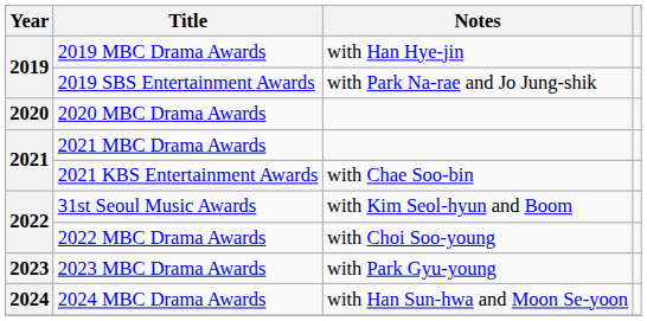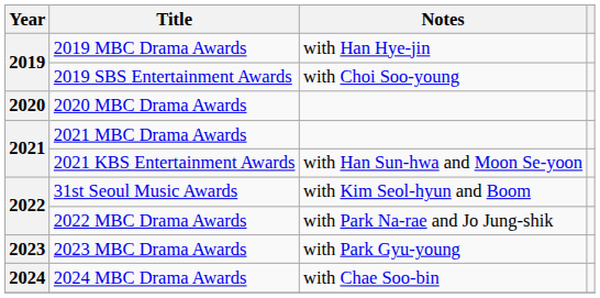2019 SBS Entertainment Awards | Notes: with Park Na-rae and Jo Jung-shik -> with Choi Soo-young
2021 KBS Entertainment Awards | Notes: with Chae Soo-bin -> with Han Sun-hwa and Moon Se-yoon
2022 MBC Drama Awards | Notes: with Choi Soo-young -> with Park Na-rae and Jo Jung-shik
2024 MBC Drama Awards | Notes: with Han Sun-hwa and Moon Se-yoon -> with Chae Soo-bin
